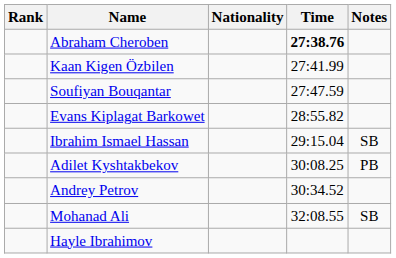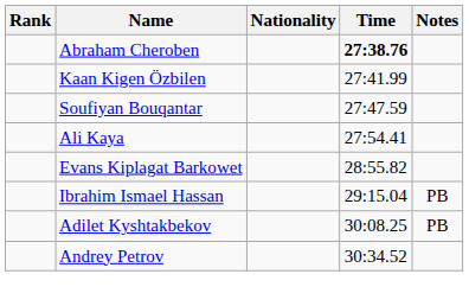+ row: Ali Kaya | 27:54.41
Ibrahim Ismael Hassan | Notes: SB -> PB
- row: Mohanad Ali | 32:08.55 | SB
- row: Hayle Ibrahimov
